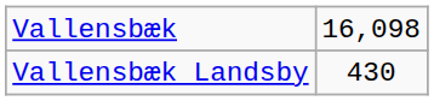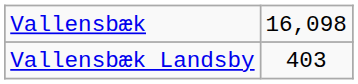Vallensbæk Landsby | column 2: 430 -> 403
